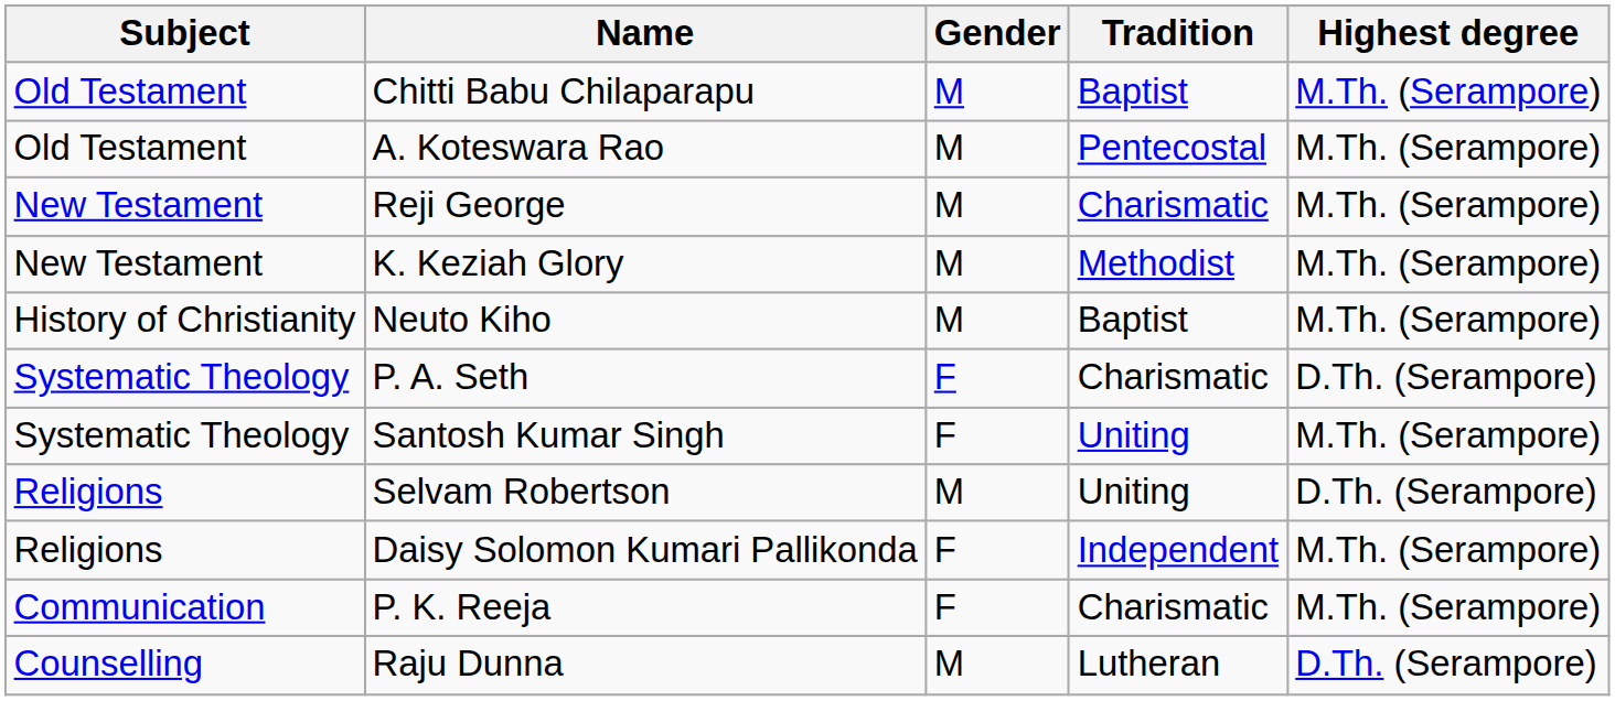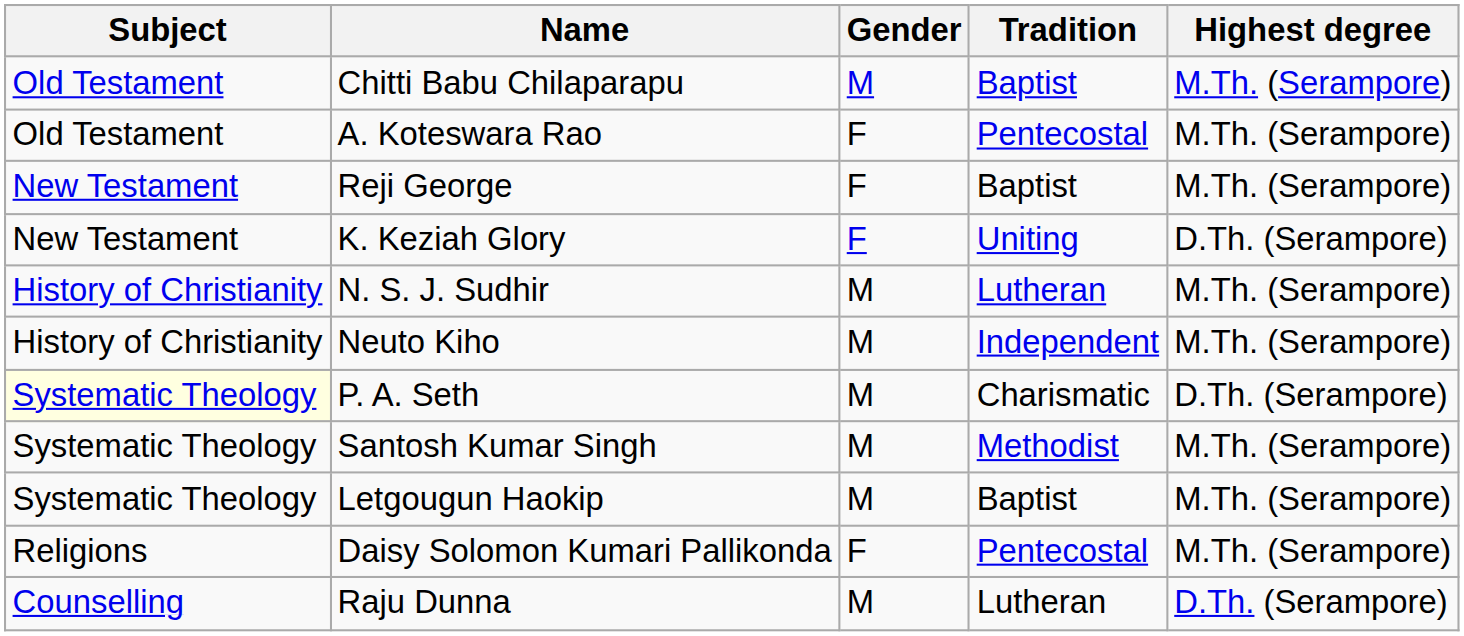A. Koteswara Rao | Gender: M -> F
Reji George | Gender: M -> F
Reji George | Tradition: Charismatic -> Baptist
K. Keziah Glory | Gender: M -> F
K. Keziah Glory | Tradition: Methodist -> Uniting
K. Keziah Glory | Highest degree: M.Th. (Serampore) -> D.Th. (Serampore)
+ row: History of Christianity | N. S. J. Sudhir | M | Lutheran | M.Th. (Serampore)
Neuto Kiho | Tradition: Baptist -> Independent
P. A. Seth | Subject: no background -> lightyellow background
P. A. Seth | Gender: F -> M
Santosh Kumar Singh | Gender: F -> M
Santosh Kumar Singh | Tradition: Uniting -> Methodist
+ row: Systematic Theology | Letgougun Haokip | M | Baptist | M.Th. (Serampore)
- row: Religions | Selvam Robertson | M | Uniting | D.Th. (Serampore)
Daisy Solomon Kumari Pallikonda | Tradition: Independent -> Pentecostal
- row: Communication | P. K. Reeja | F | Charismatic | M.Th. (Serampore)
